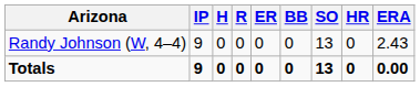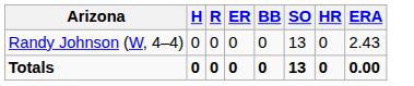- column: IP | 9 | 9
